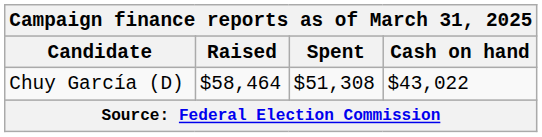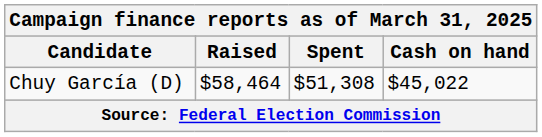Chuy García (D) | Cash on hand: $43,022 -> $45,022
